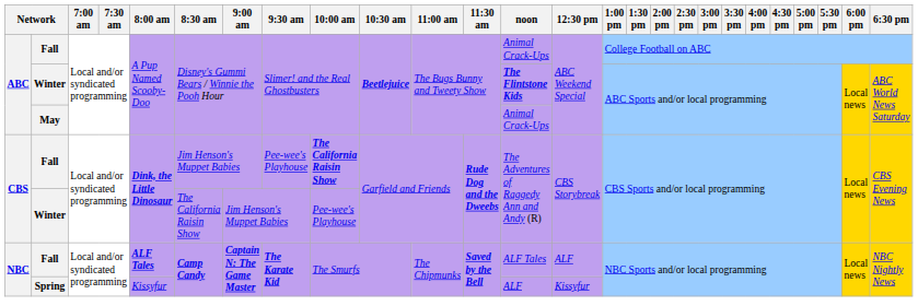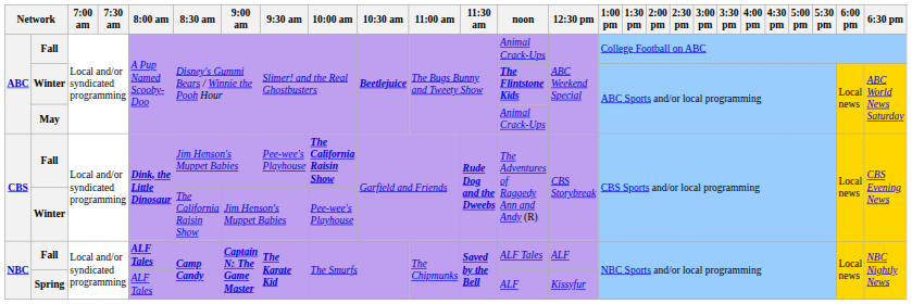Spring | 8:00 am: Kissyfur -> ALF Tales
